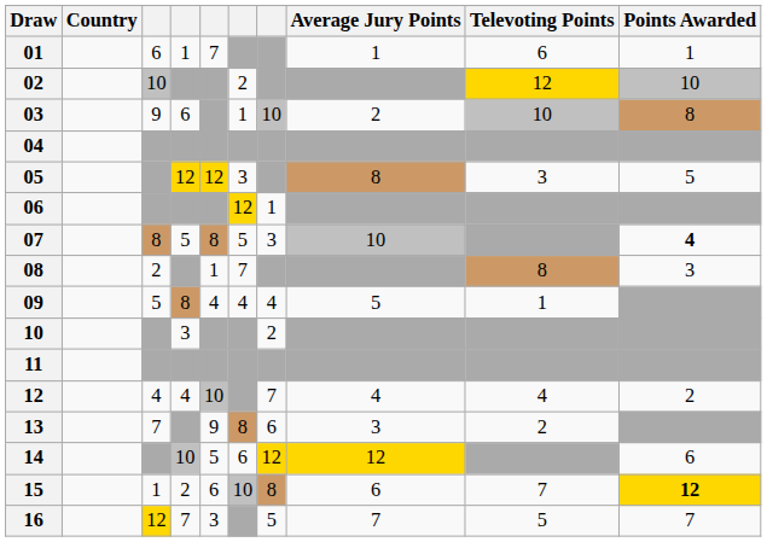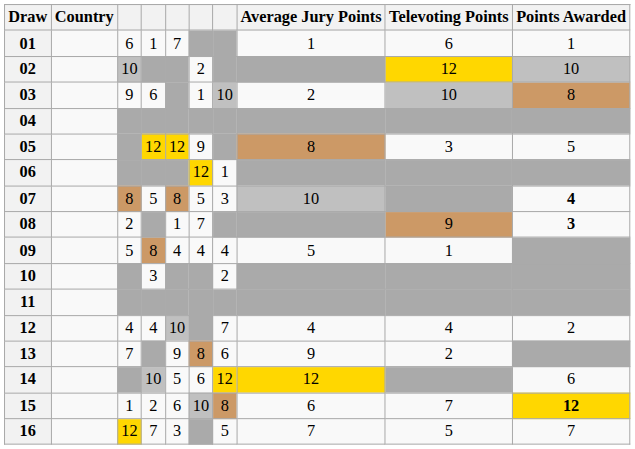05 | column 6: 3 -> 9
08 | Televoting Points: 8 -> 9
08 | Points Awarded: normal -> bold
13 | Average Jury Points: 3 -> 9
